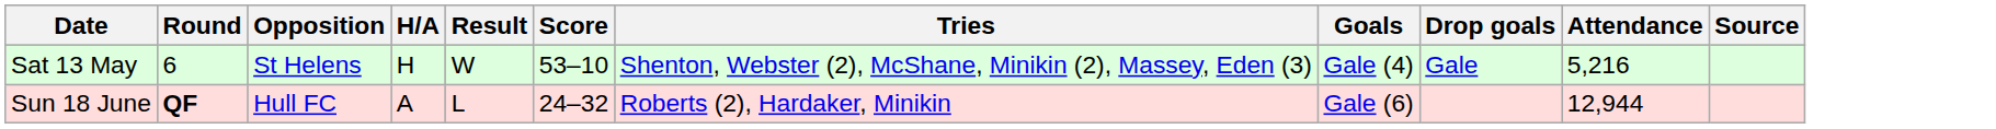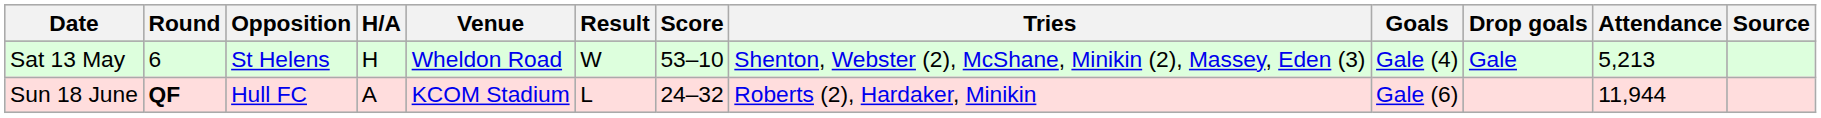+ column: Venue | Wheldon Road | KCOM Stadium
Sat 13 May | Attendance: 5,216 -> 5,213
Sun 18 June | Attendance: 12,944 -> 11,944
